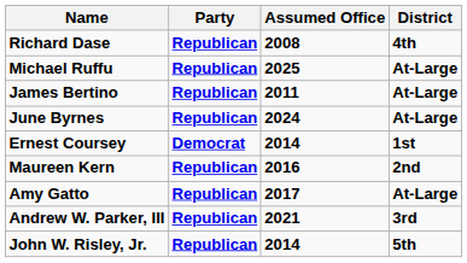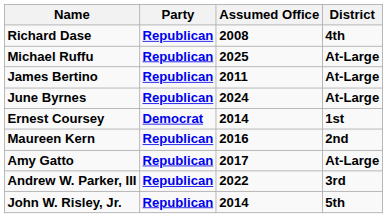Andrew W. Parker, III | Assumed Office: 2021 -> 2022
